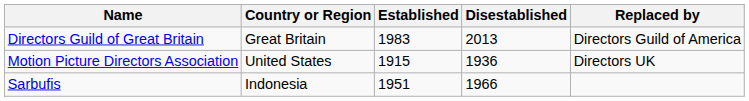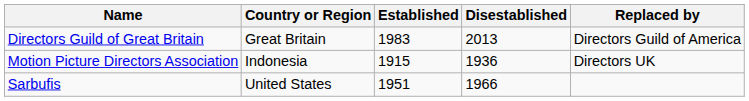Motion Picture Directors Association | Country or Region: United States -> Indonesia
Sarbufis | Country or Region: Indonesia -> United States
